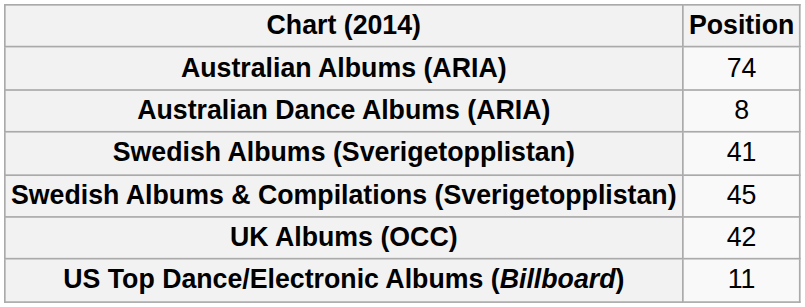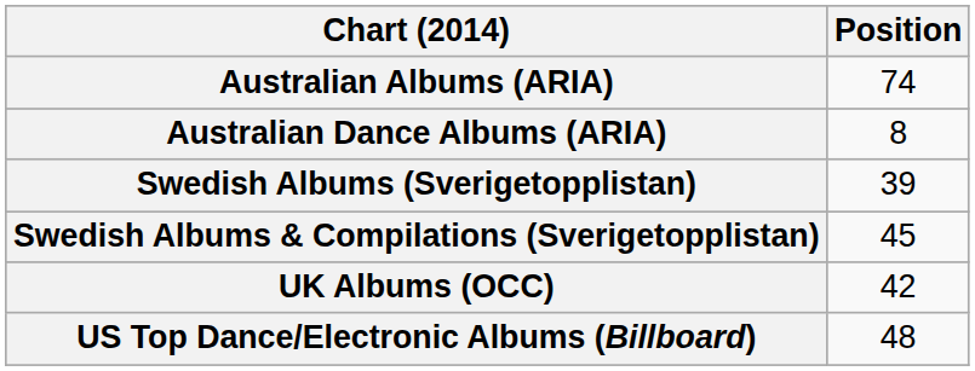Swedish Albums (Sverigetopplistan) | Position: 41 -> 39
US Top Dance/Electronic Albums (Billboard) | Position: 11 -> 48
